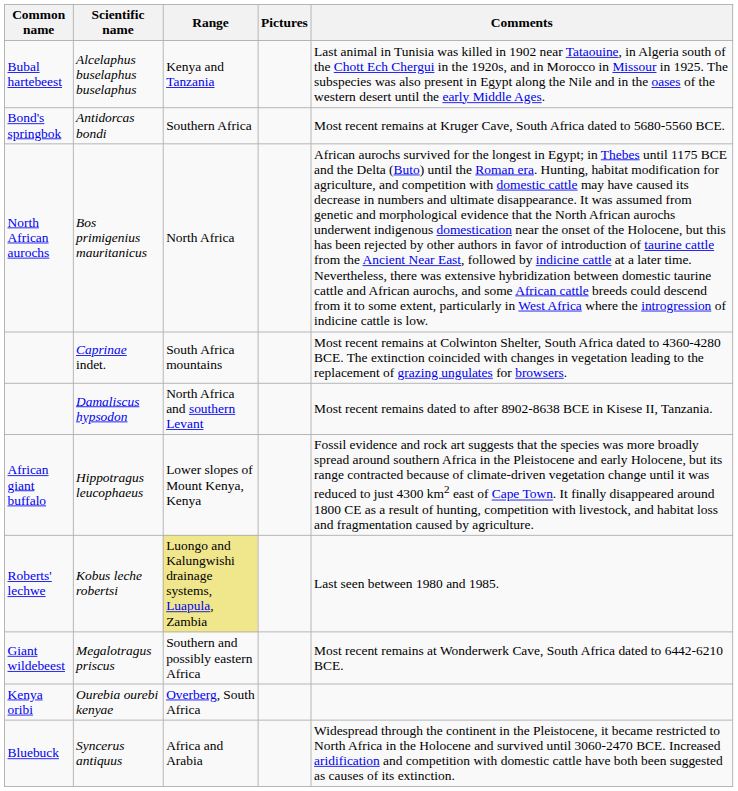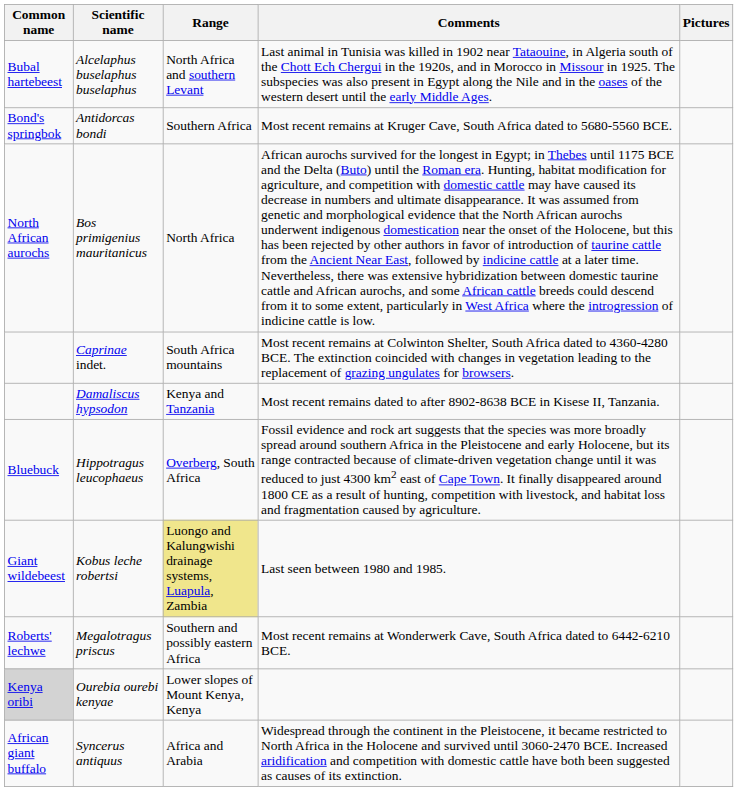columns swapped: Comments <-> Pictures
Alcelaphus buselaphus buselaphus | Range: Kenya and Tanzania -> North Africa and southern Levant
Damaliscus hypsodon | Range: North Africa and southern Levant -> Kenya and Tanzania
Hippotragus leucophaeus | Common name: African giant buffalo -> Bluebuck
Hippotragus leucophaeus | Range: Lower slopes of Mount Kenya, Kenya -> Overberg, South Africa
Kobus leche robertsi | Common name: Roberts' lechwe -> Giant wildebeest
Megalotragus priscus | Common name: Giant wildebeest -> Roberts' lechwe
Ourebia ourebi kenyae | Common name: no background -> lightgrey background
Ourebia ourebi kenyae | Range: Overberg, South Africa -> Lower slopes of Mount Kenya, Kenya
Syncerus antiquus | Common name: Bluebuck -> African giant buffalo
